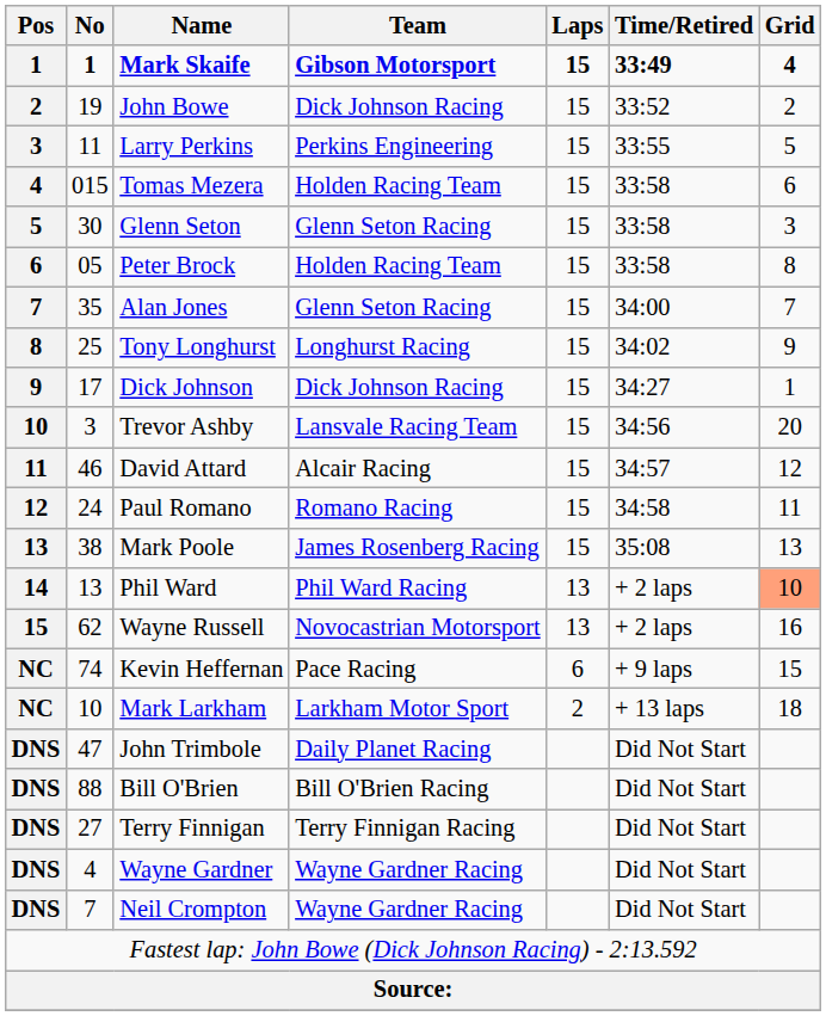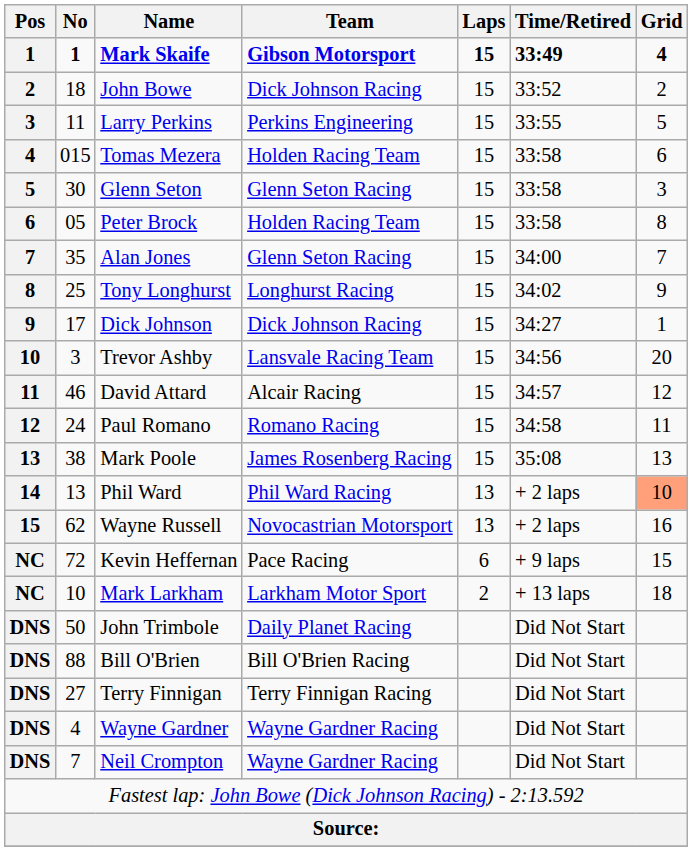John Bowe | No: 19 -> 18
Kevin Heffernan | No: 74 -> 72
John Trimbole | No: 47 -> 50
